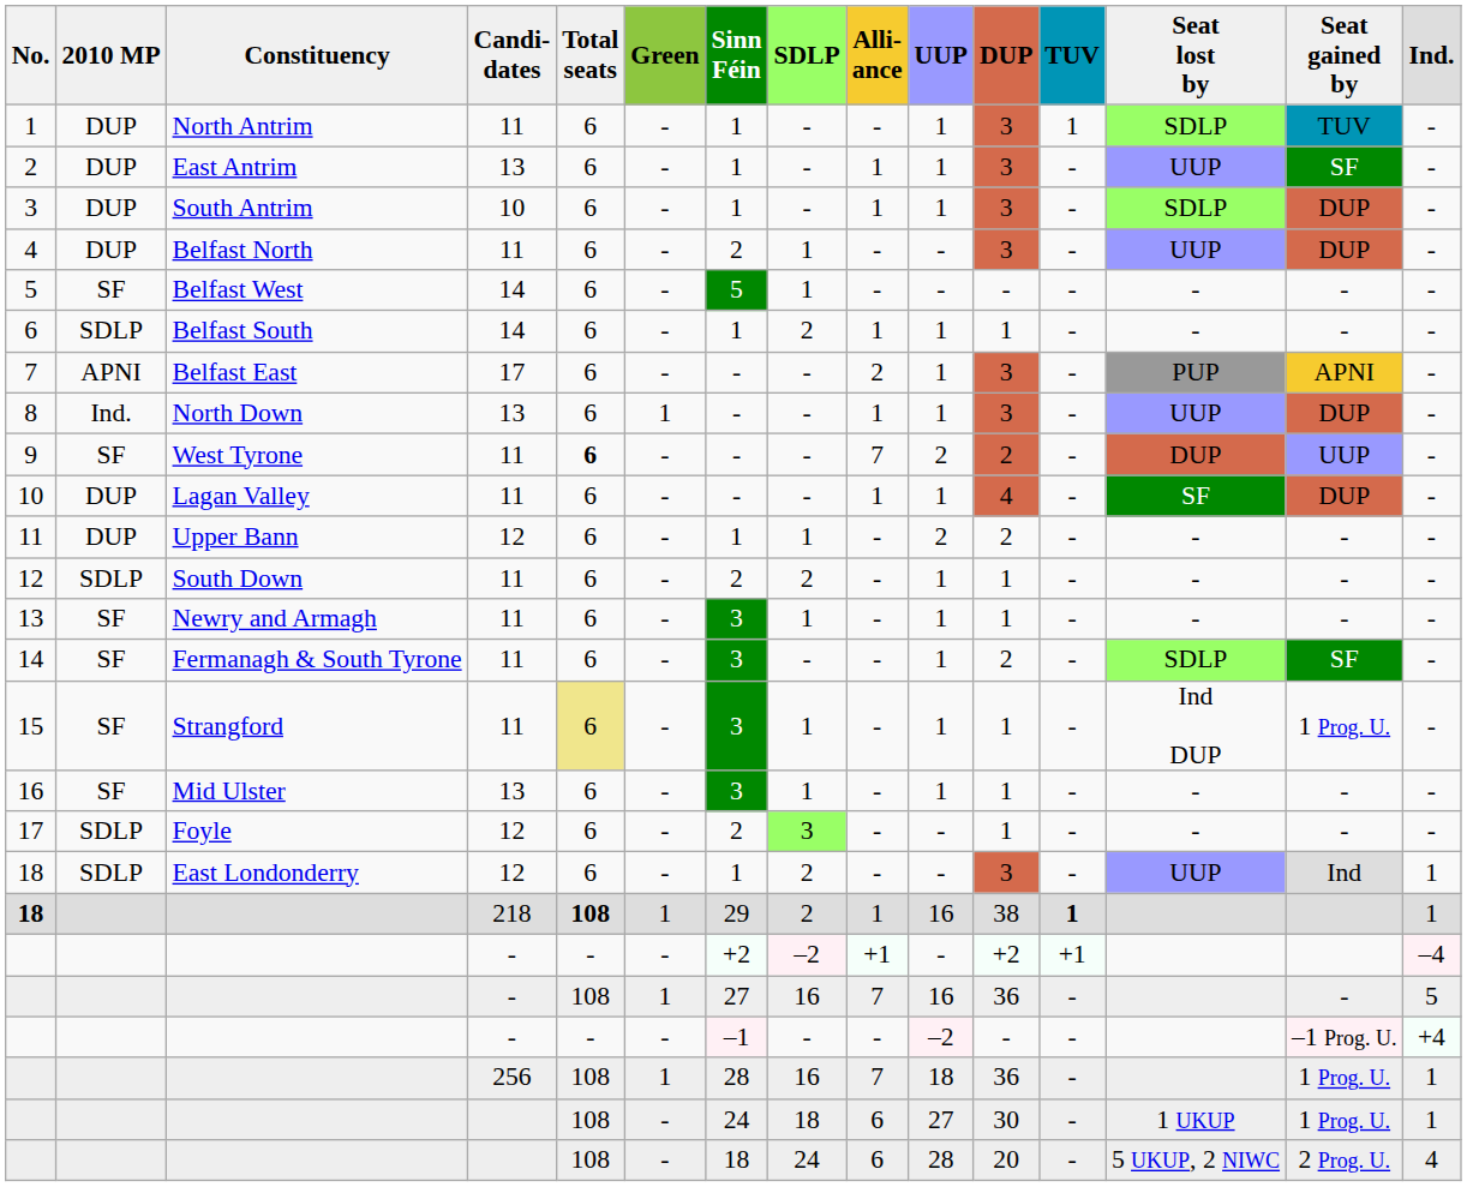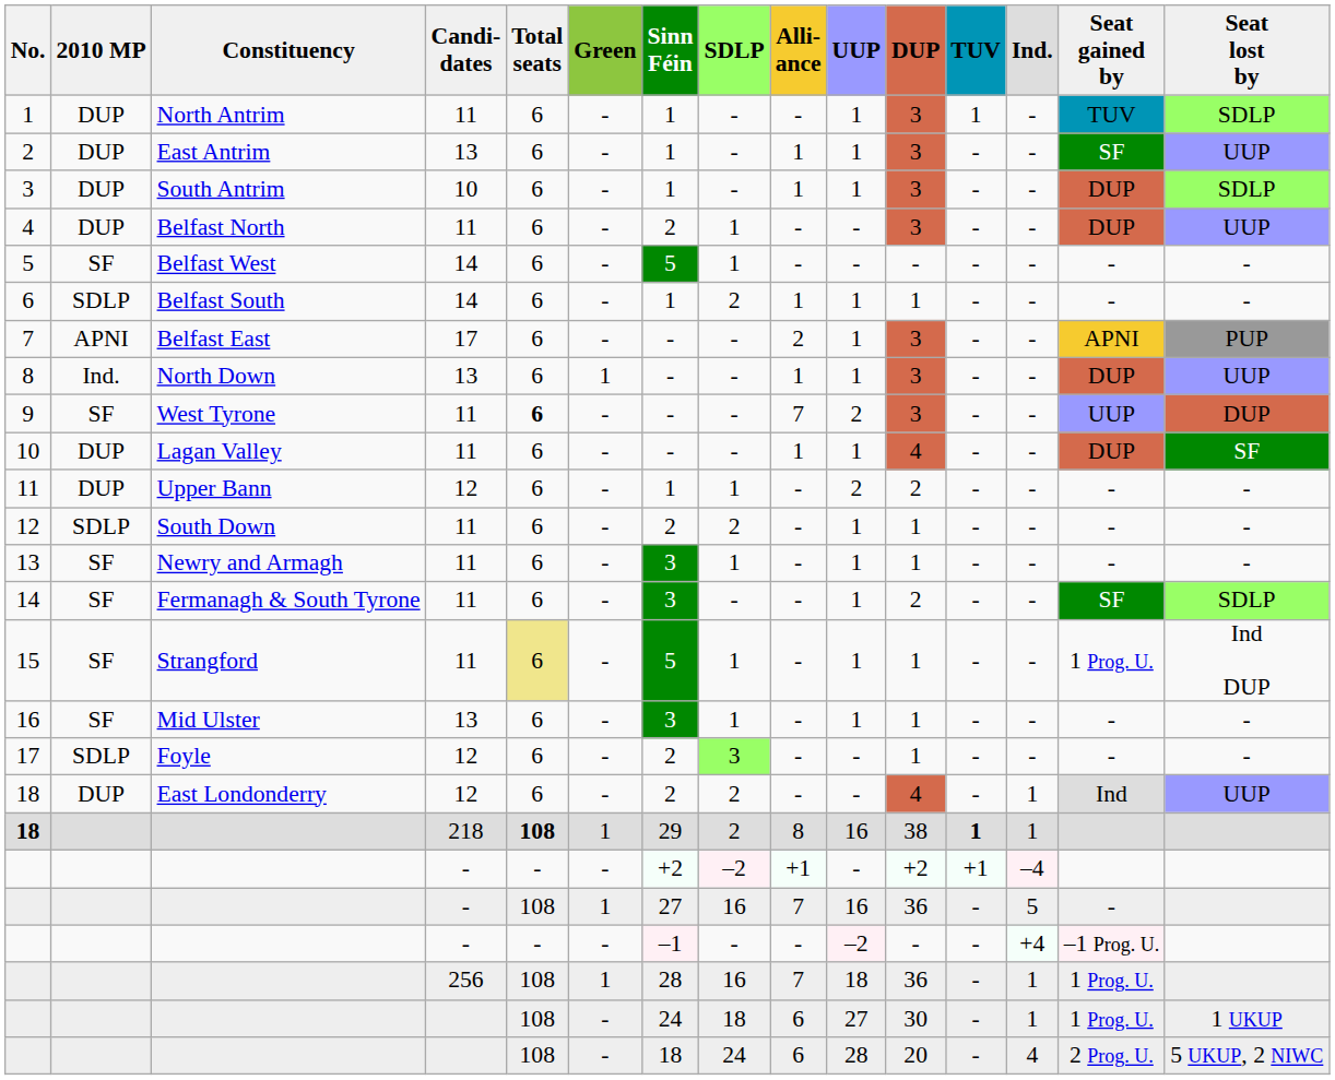columns swapped: Ind. <-> Seat lost by
9 | DUP: 2 -> 3
15 | Sinn Féin: 3 -> 5
18 / 12 | 2010 MP: SDLP -> DUP
18 / 12 | Sinn Féin: 1 -> 2
18 / 12 | DUP: 3 -> 4
18 / 218 | Alli- ance: 1 -> 8
